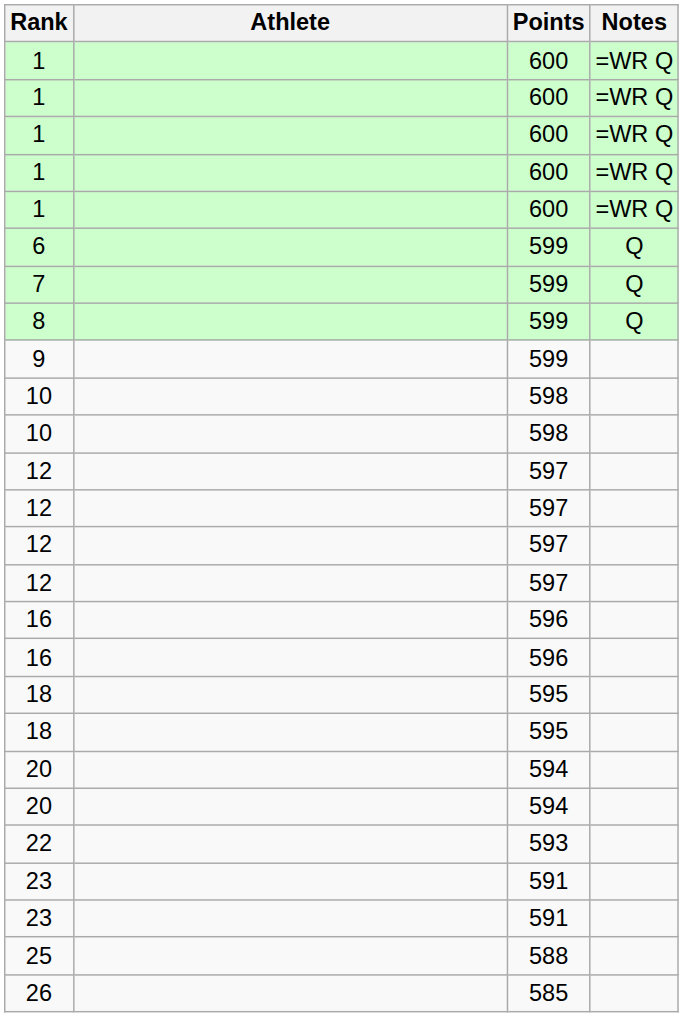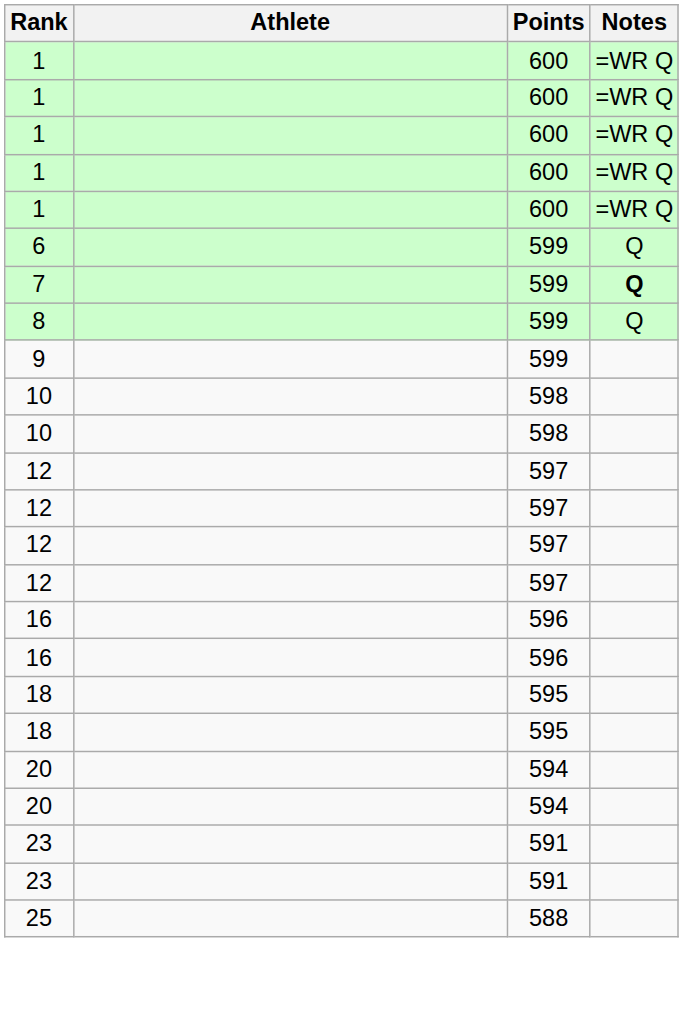7 | Notes: normal -> bold
- row: 22 | 593
- row: 26 | 585
